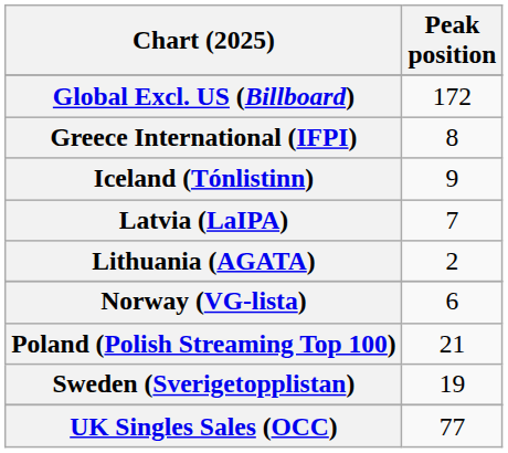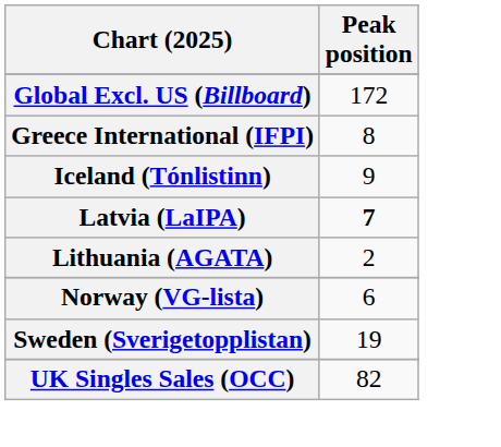Latvia (LaIPA) | Peak position: normal -> bold
- row: Poland (Polish Streaming Top 100) | 21
UK Singles Sales (OCC) | Peak position: 77 -> 82
